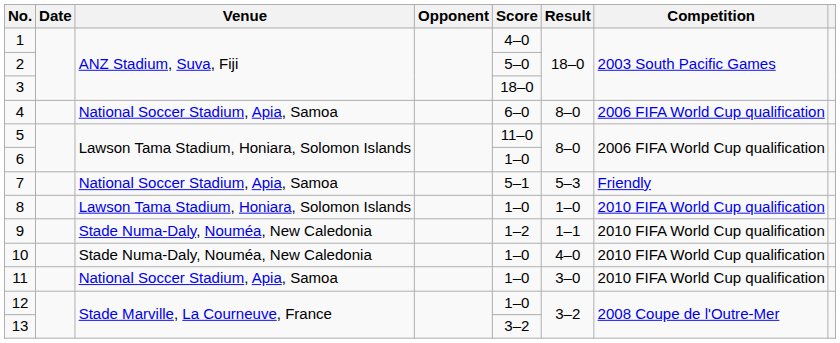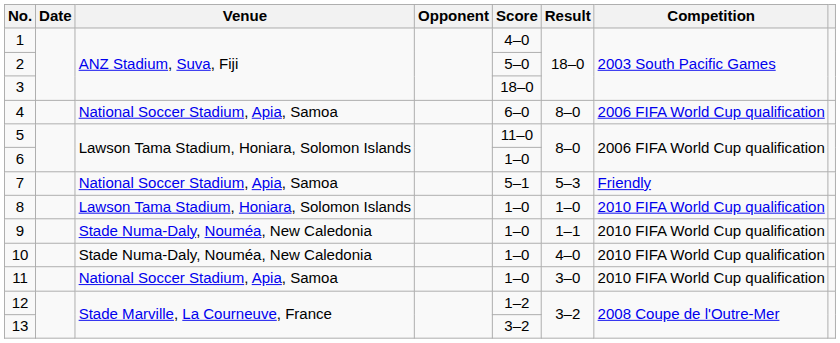9 | Score: 1–2 -> 1–0
12 | Score: 1–0 -> 1–2
